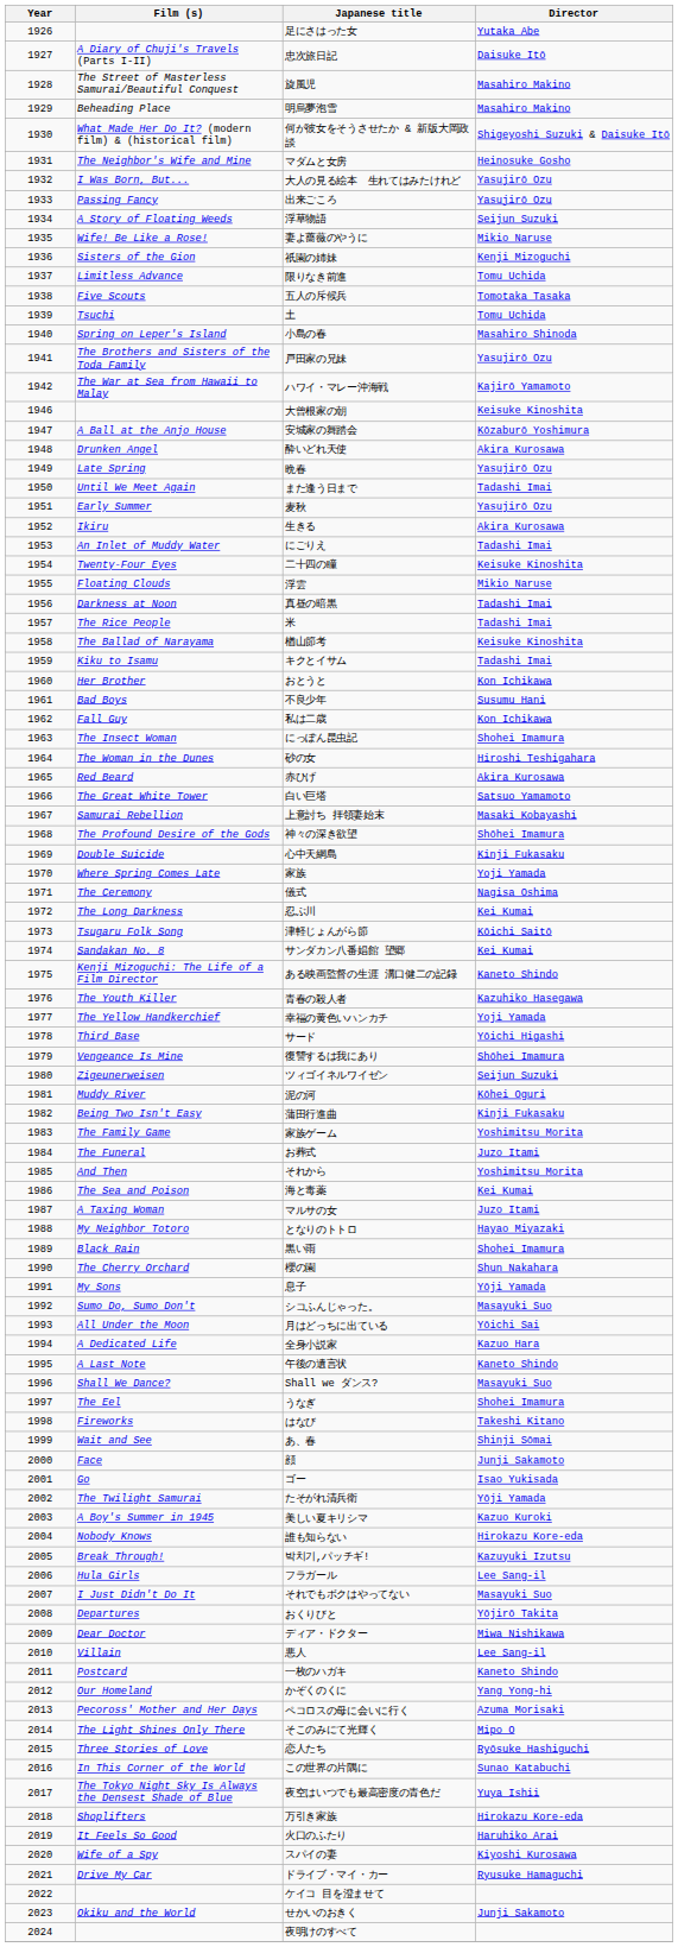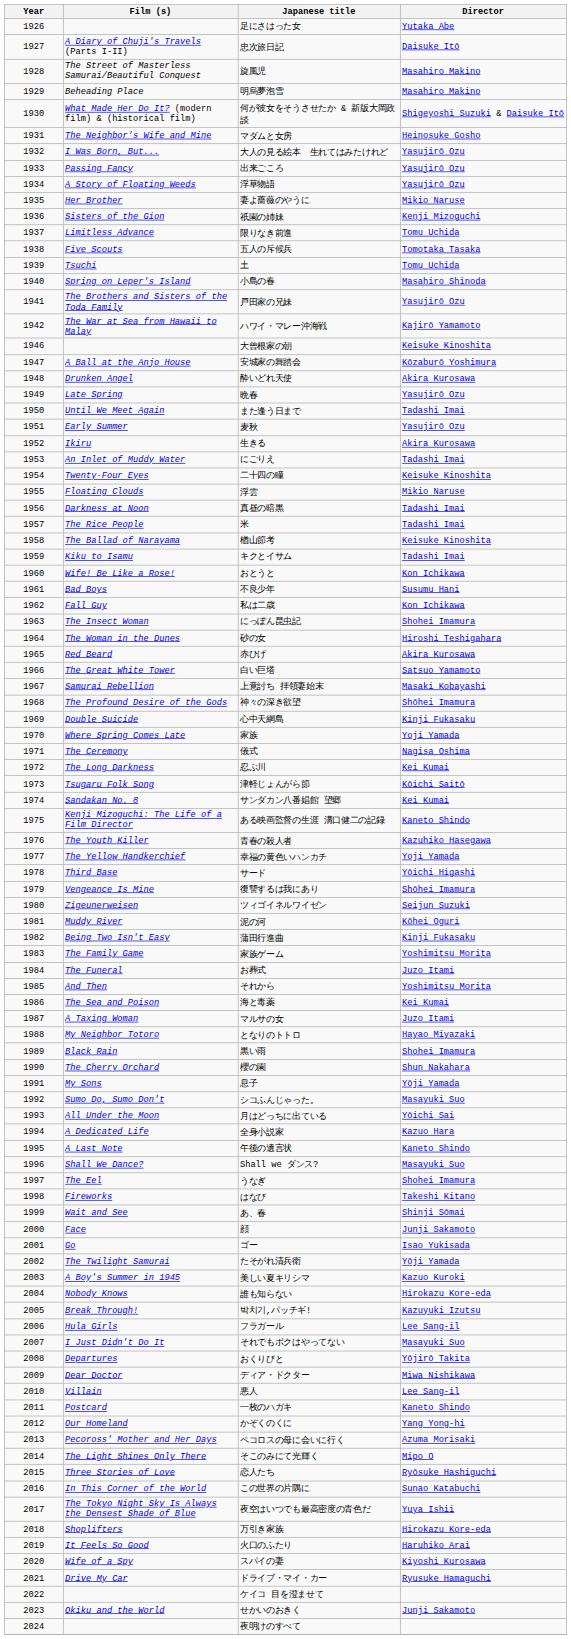浮草物語 | Director: Seijun Suzuki -> Yasujirō Ozu
妻よ薔薇のやうに | Film (s): Wife! Be Like a Rose! -> Her Brother
おとうと | Film (s): Her Brother -> Wife! Be Like a Rose!
